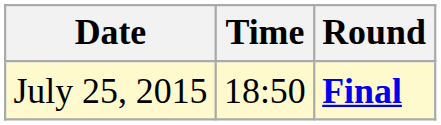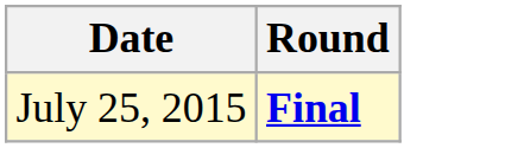- column: Time | 18:50
